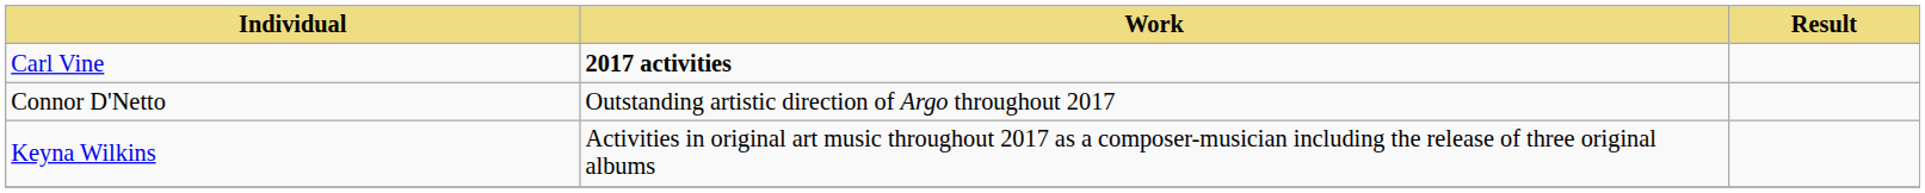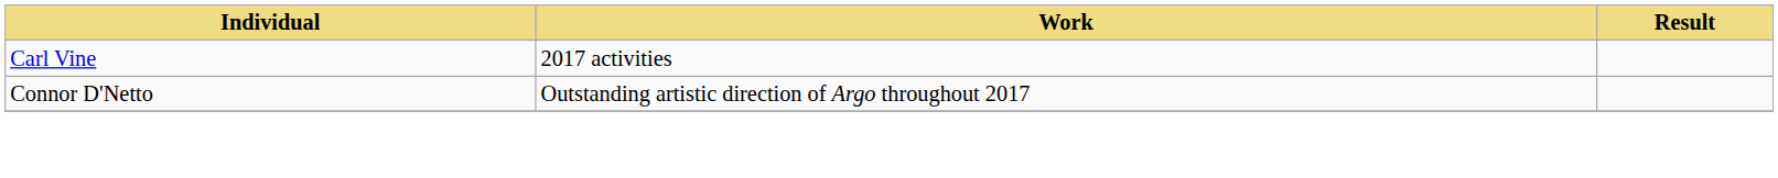Carl Vine | Work: bold -> normal
- row: Keyna Wilkins | Activities in original art music throughout 2017 as a composer-musician including the release of three original albums
